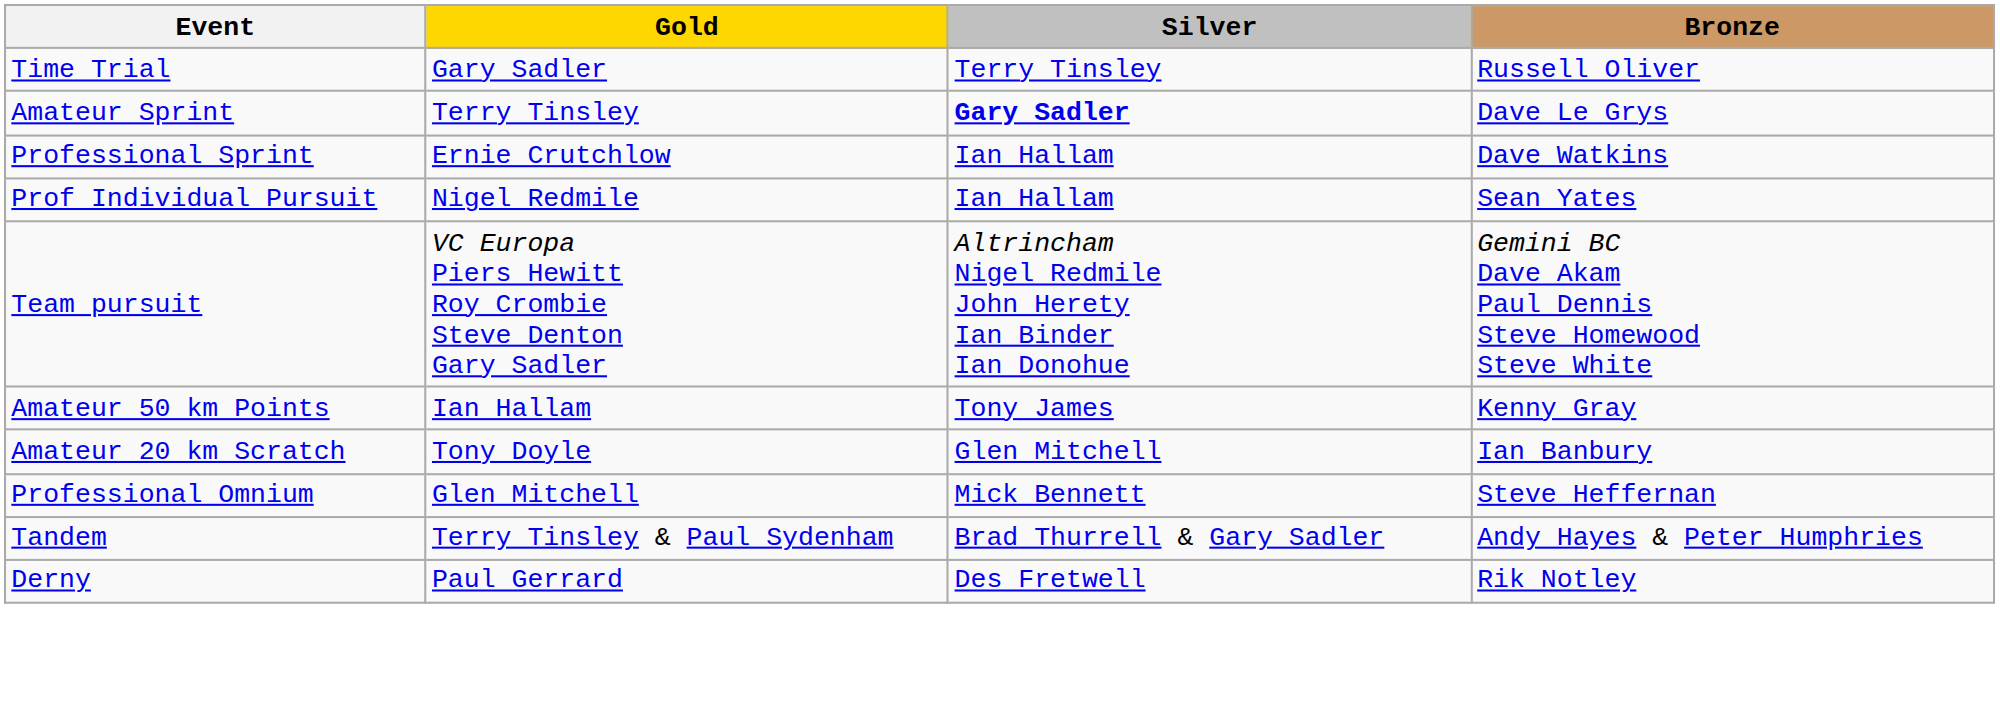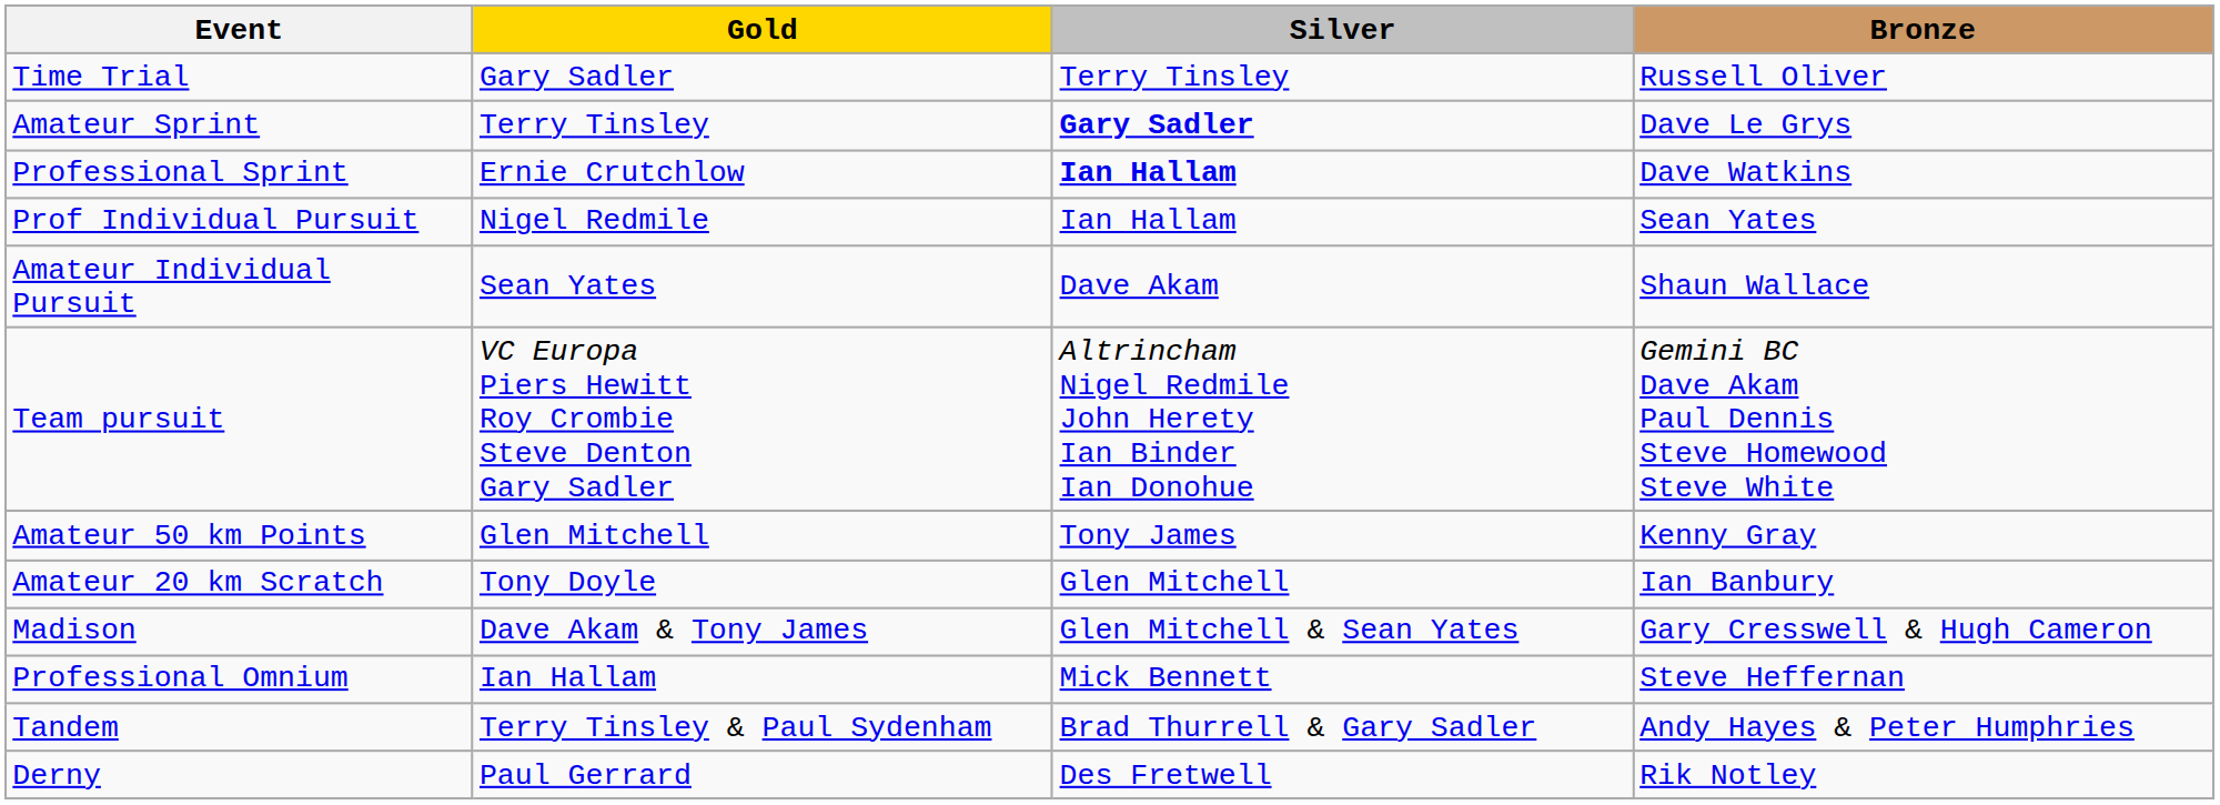Professional Sprint | Silver: normal -> bold
+ row: Amateur Individual Pursuit | Sean Yates | Dave Akam | Shaun Wallace
Amateur 50 km Points | Gold: Ian Hallam -> Glen Mitchell
+ row: Madison | Dave Akam & Tony James | Glen Mitchell & Sean Yates | Gary Cresswell & Hugh Cameron
Professional Omnium | Gold: Glen Mitchell -> Ian Hallam
